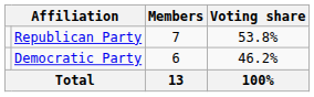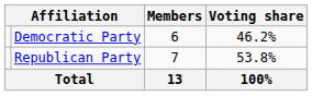rows swapped: Democratic Party <-> Republican Party
